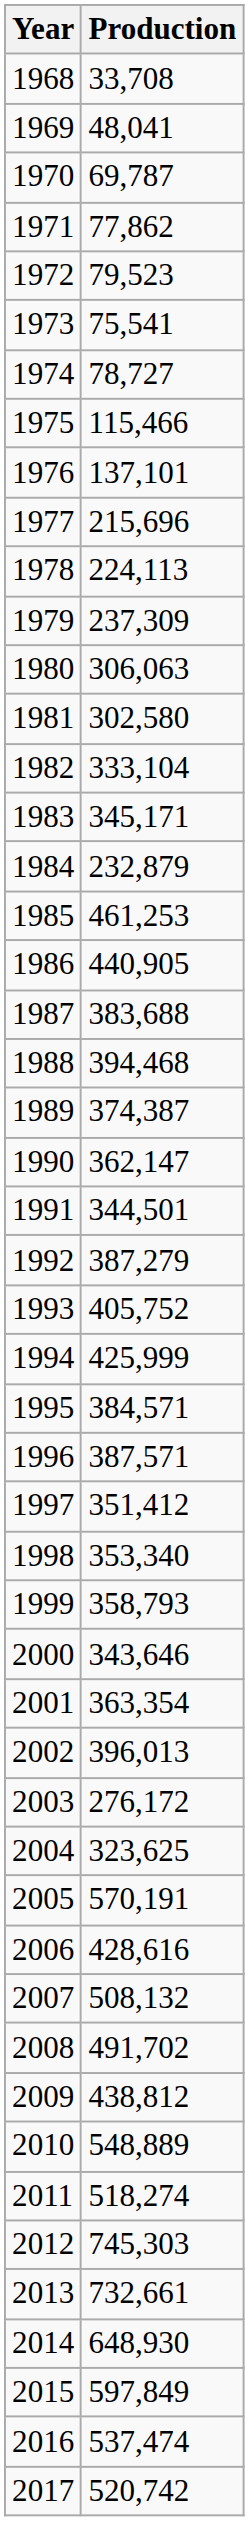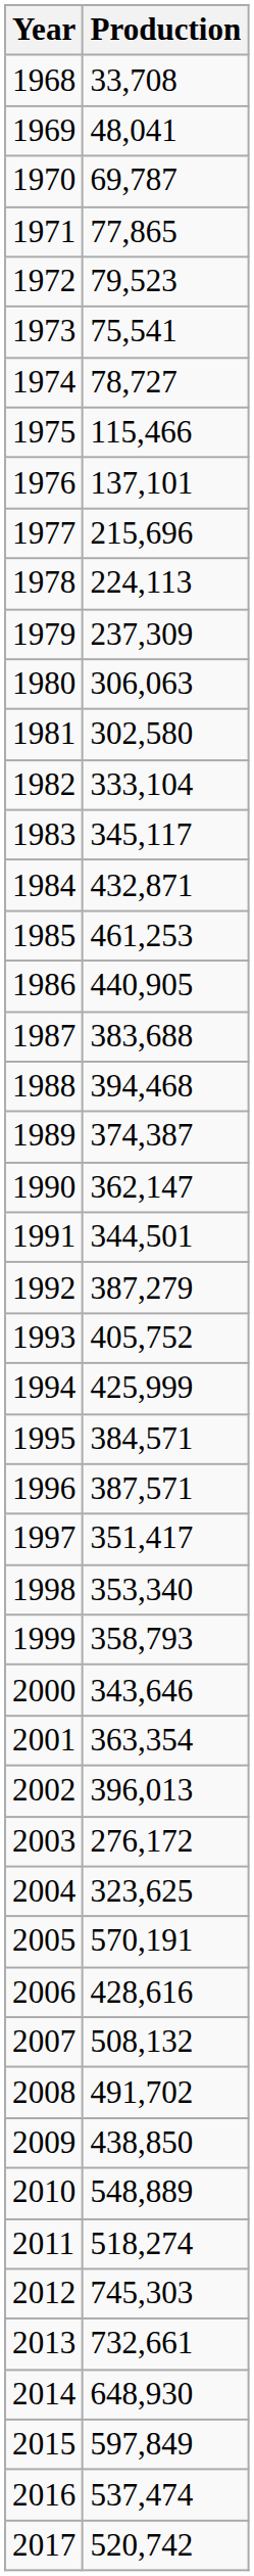1971 | Production: 77,862 -> 77,865
1983 | Production: 345,171 -> 345,117
1984 | Production: 232,879 -> 432,871
1997 | Production: 351,412 -> 351,417
2009 | Production: 438,812 -> 438,850
